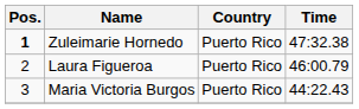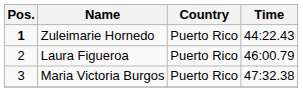Zuleimarie Hornedo | Time: 47:32.38 -> 44:22.43
Maria Victoria Burgos | Time: 44:22.43 -> 47:32.38
